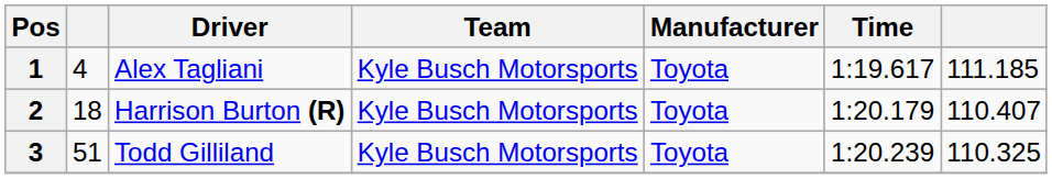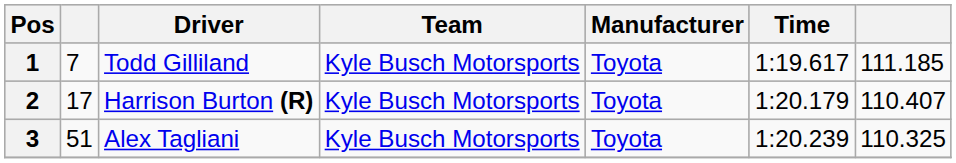1 | column 2: 4 -> 7
1 | Driver: Alex Tagliani -> Todd Gilliland
2 | column 2: 18 -> 17
3 | Driver: Todd Gilliland -> Alex Tagliani
